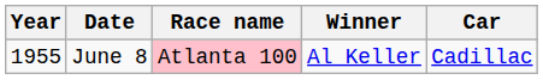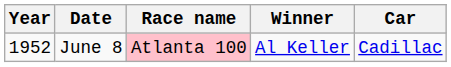June 8 | Year: 1955 -> 1952
